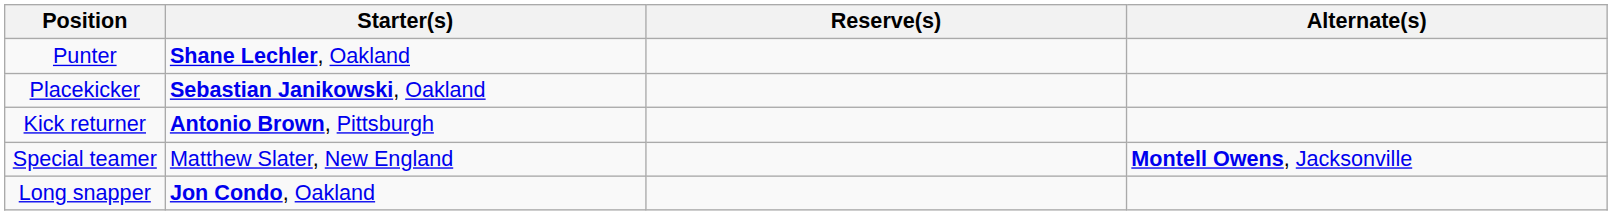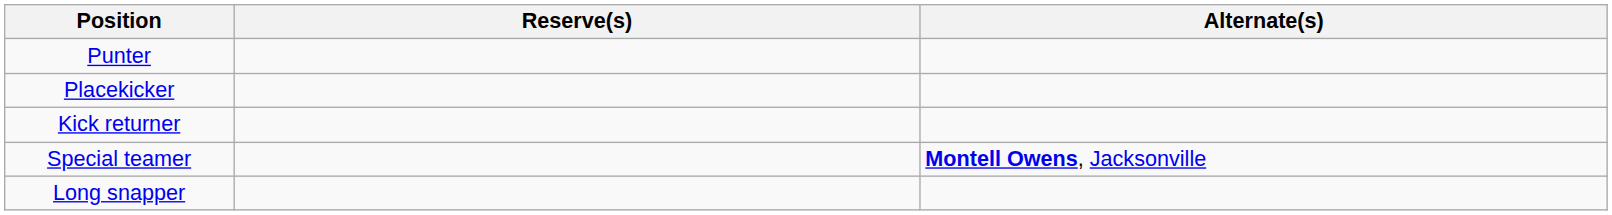- column: Starter(s) | Shane Lechler, Oakland | Sebastian Janikowski, Oakland | Antonio Brown, Pittsburgh | Matthew Slater, New England | Jon Condo, Oakland
